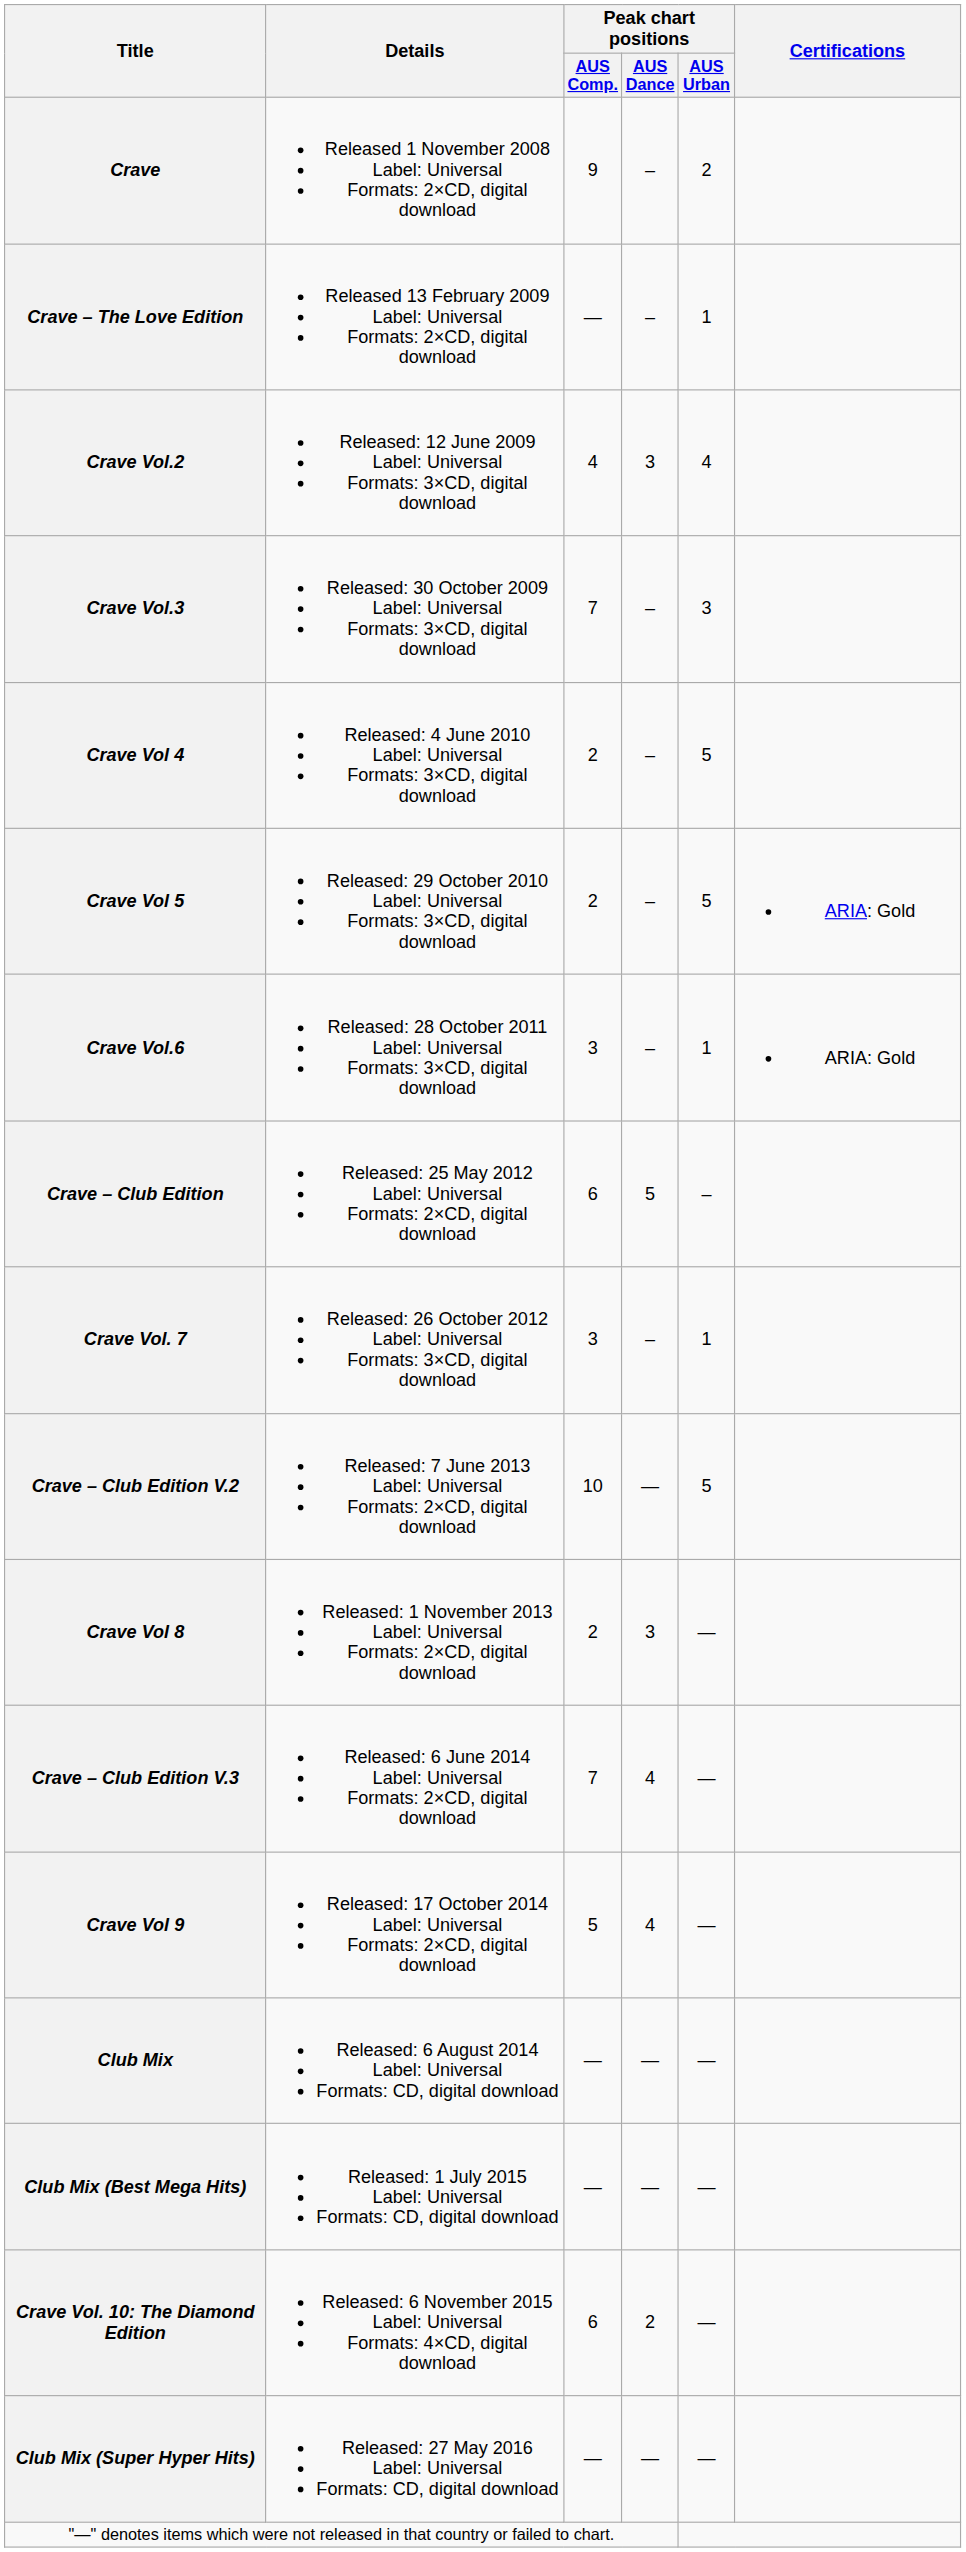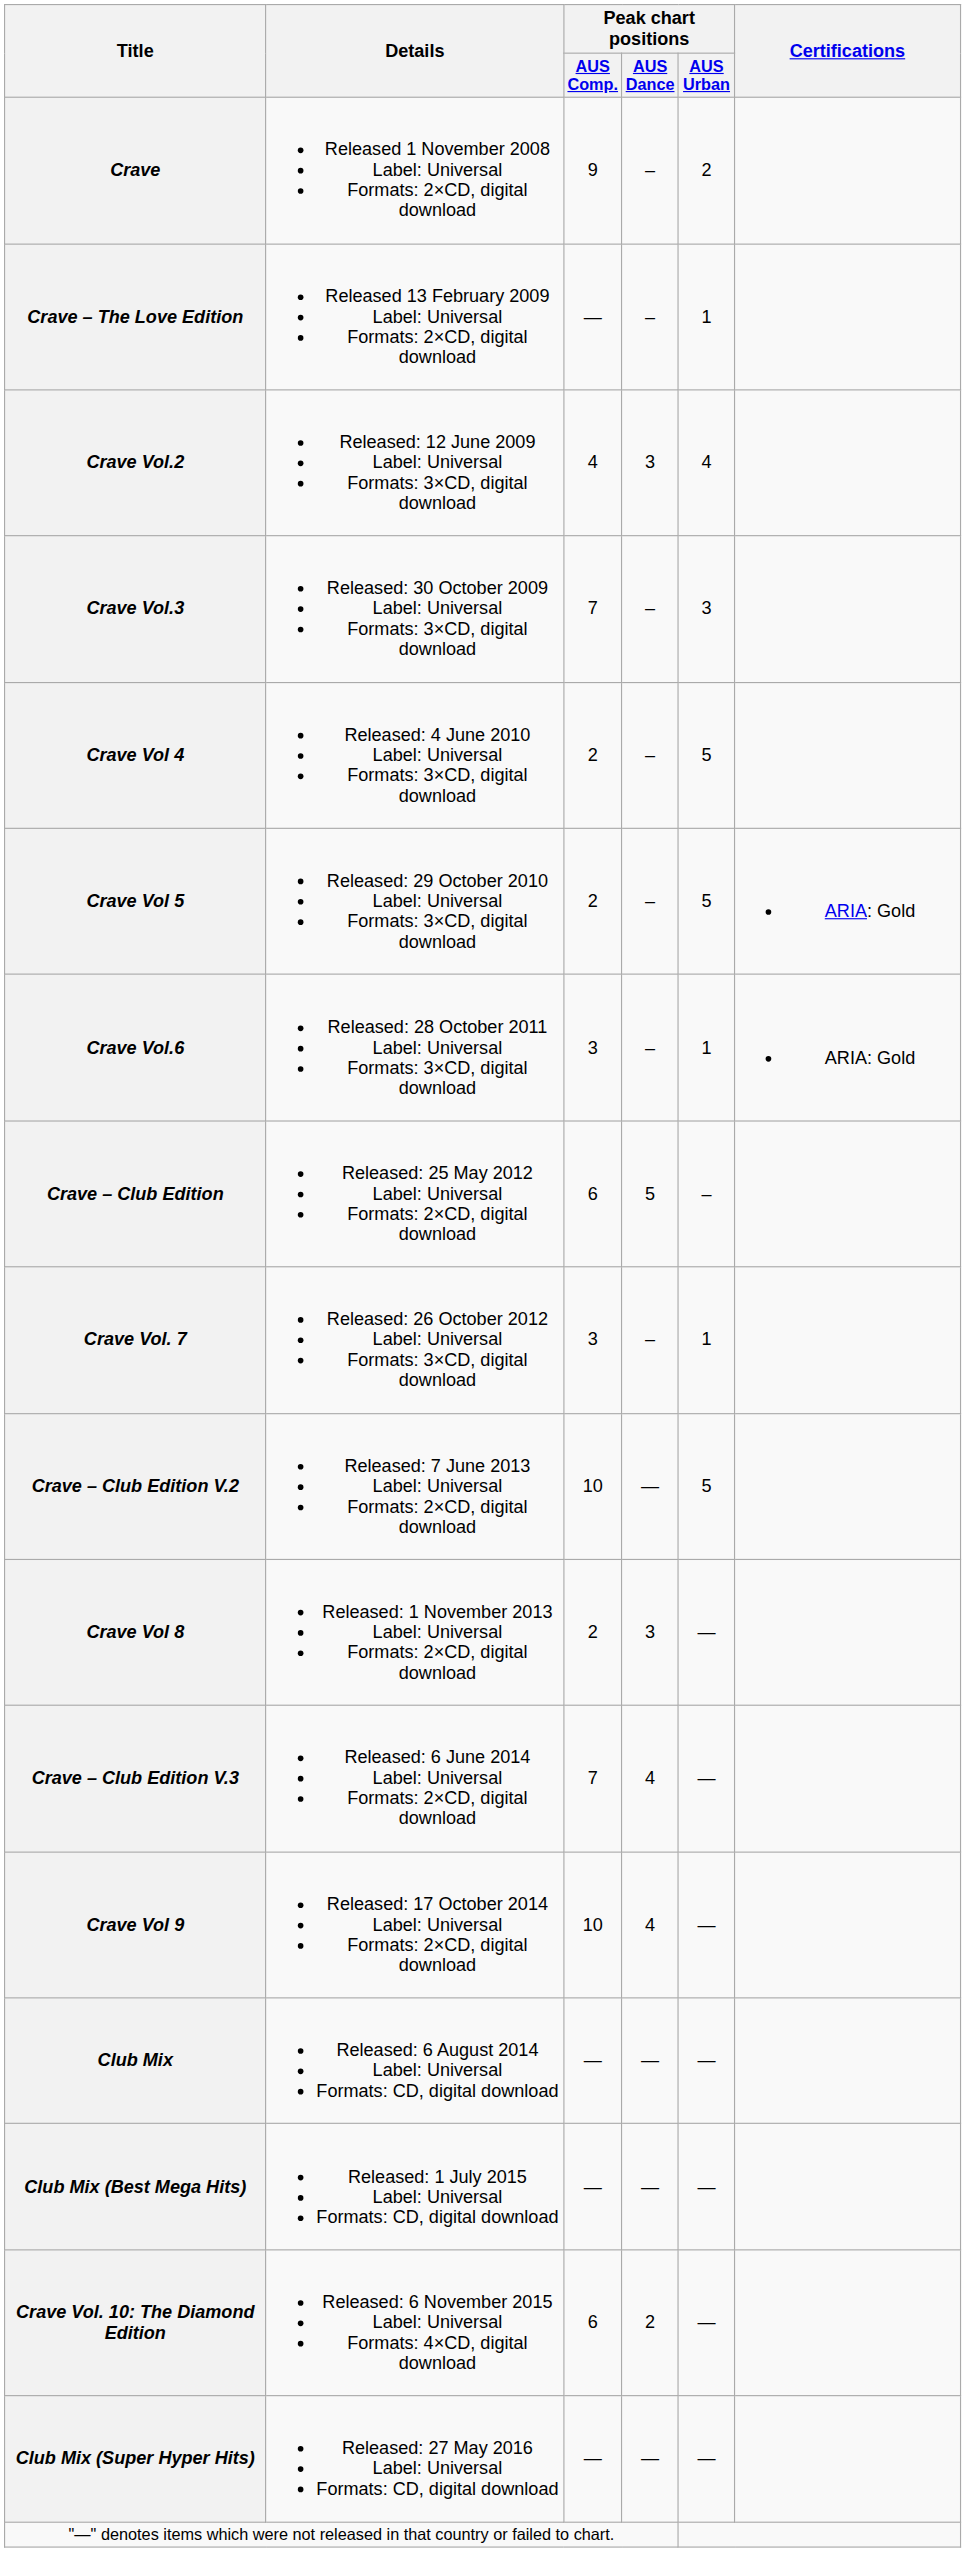Crave Vol 9 | Peak chart positions / AUS Comp.: 5 -> 10
